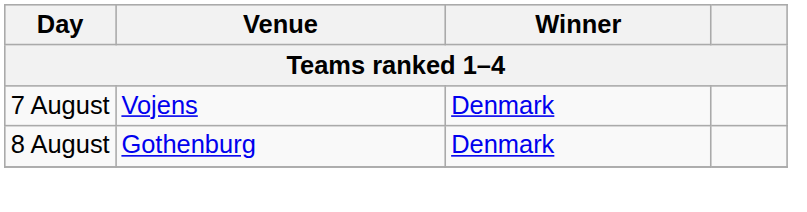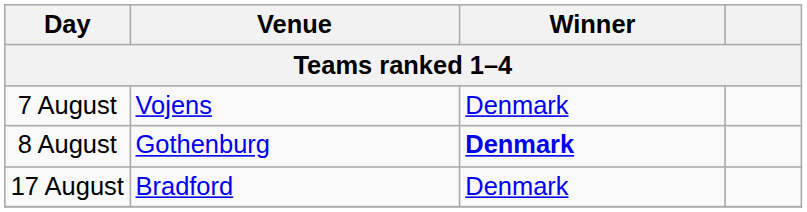8 August | Winner: normal -> bold
+ row: 17 August | Bradford | Denmark
